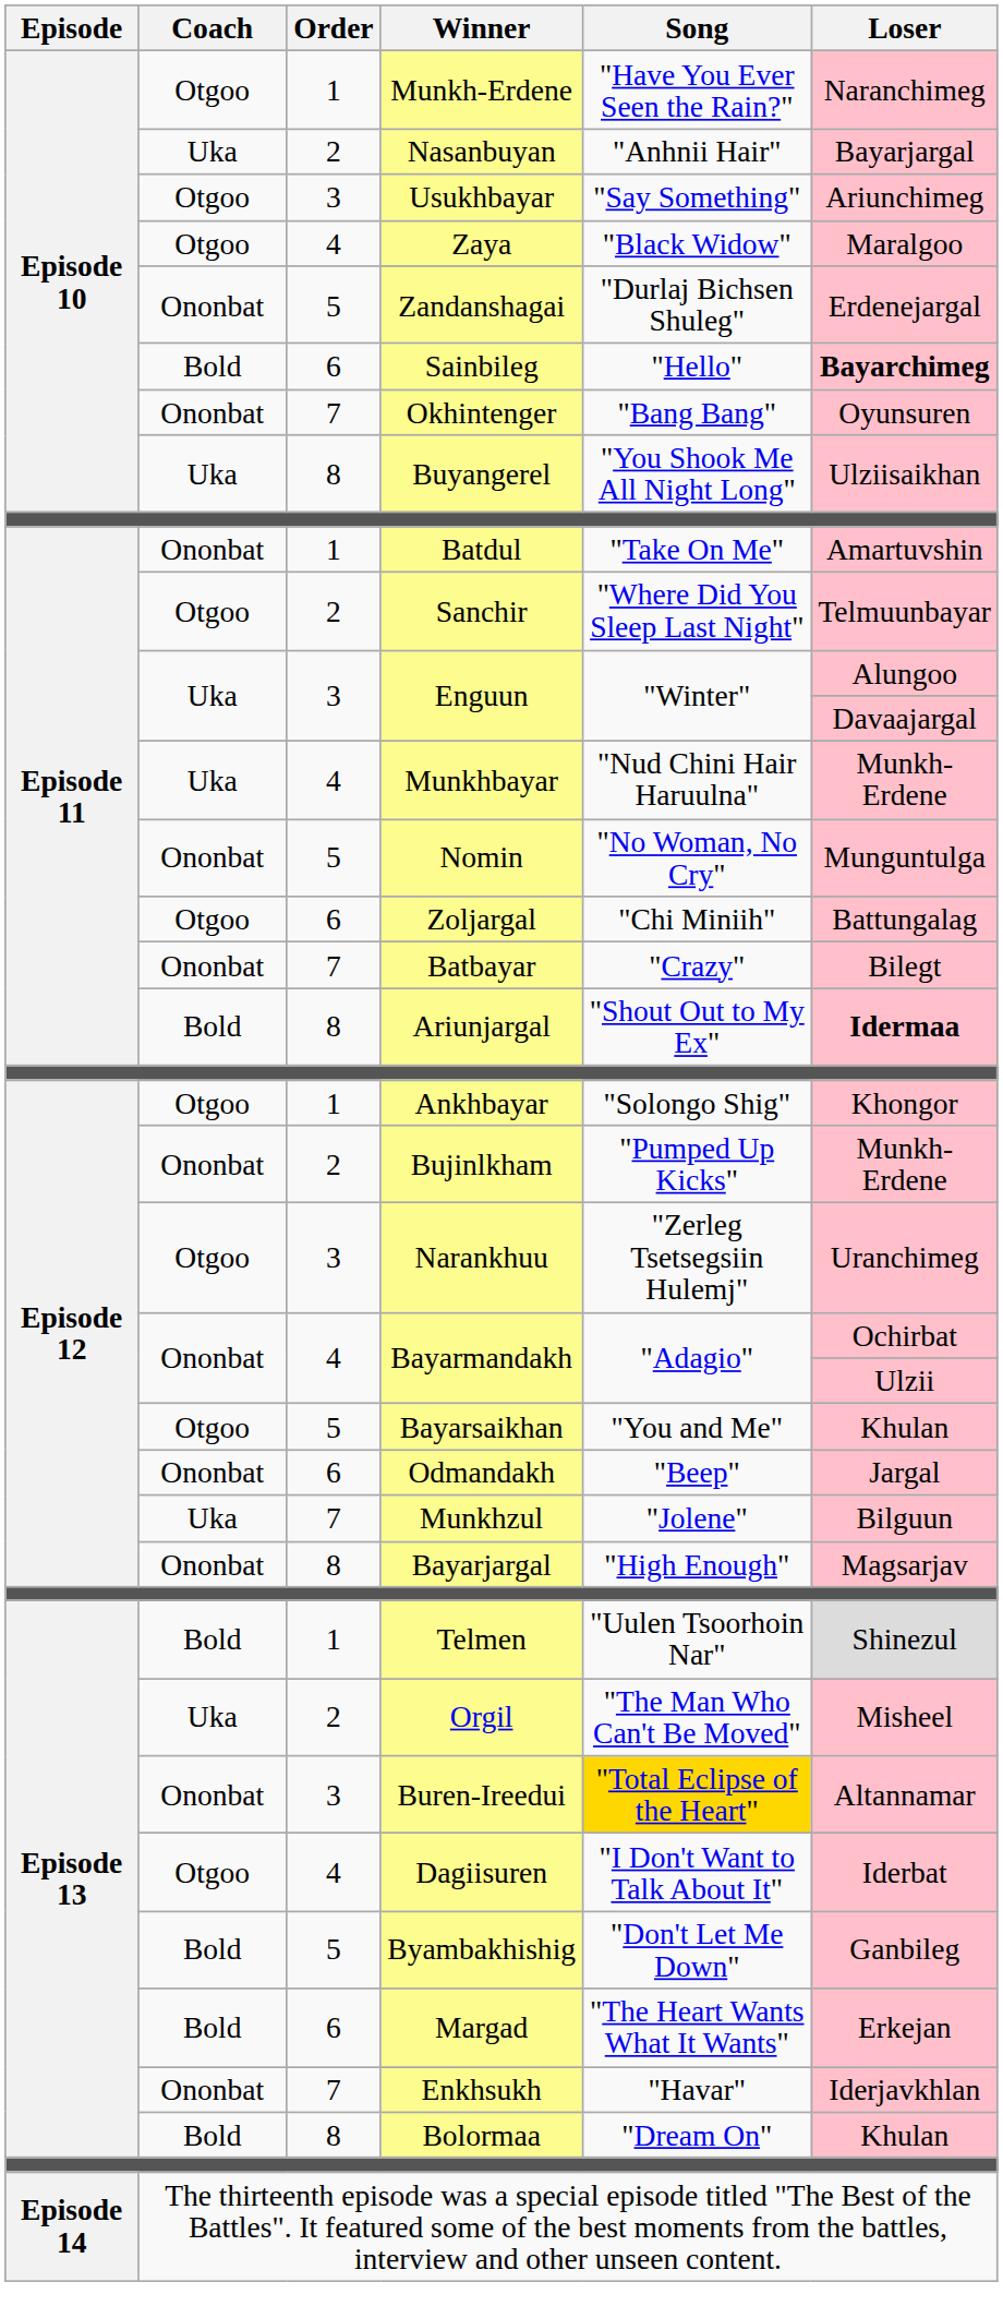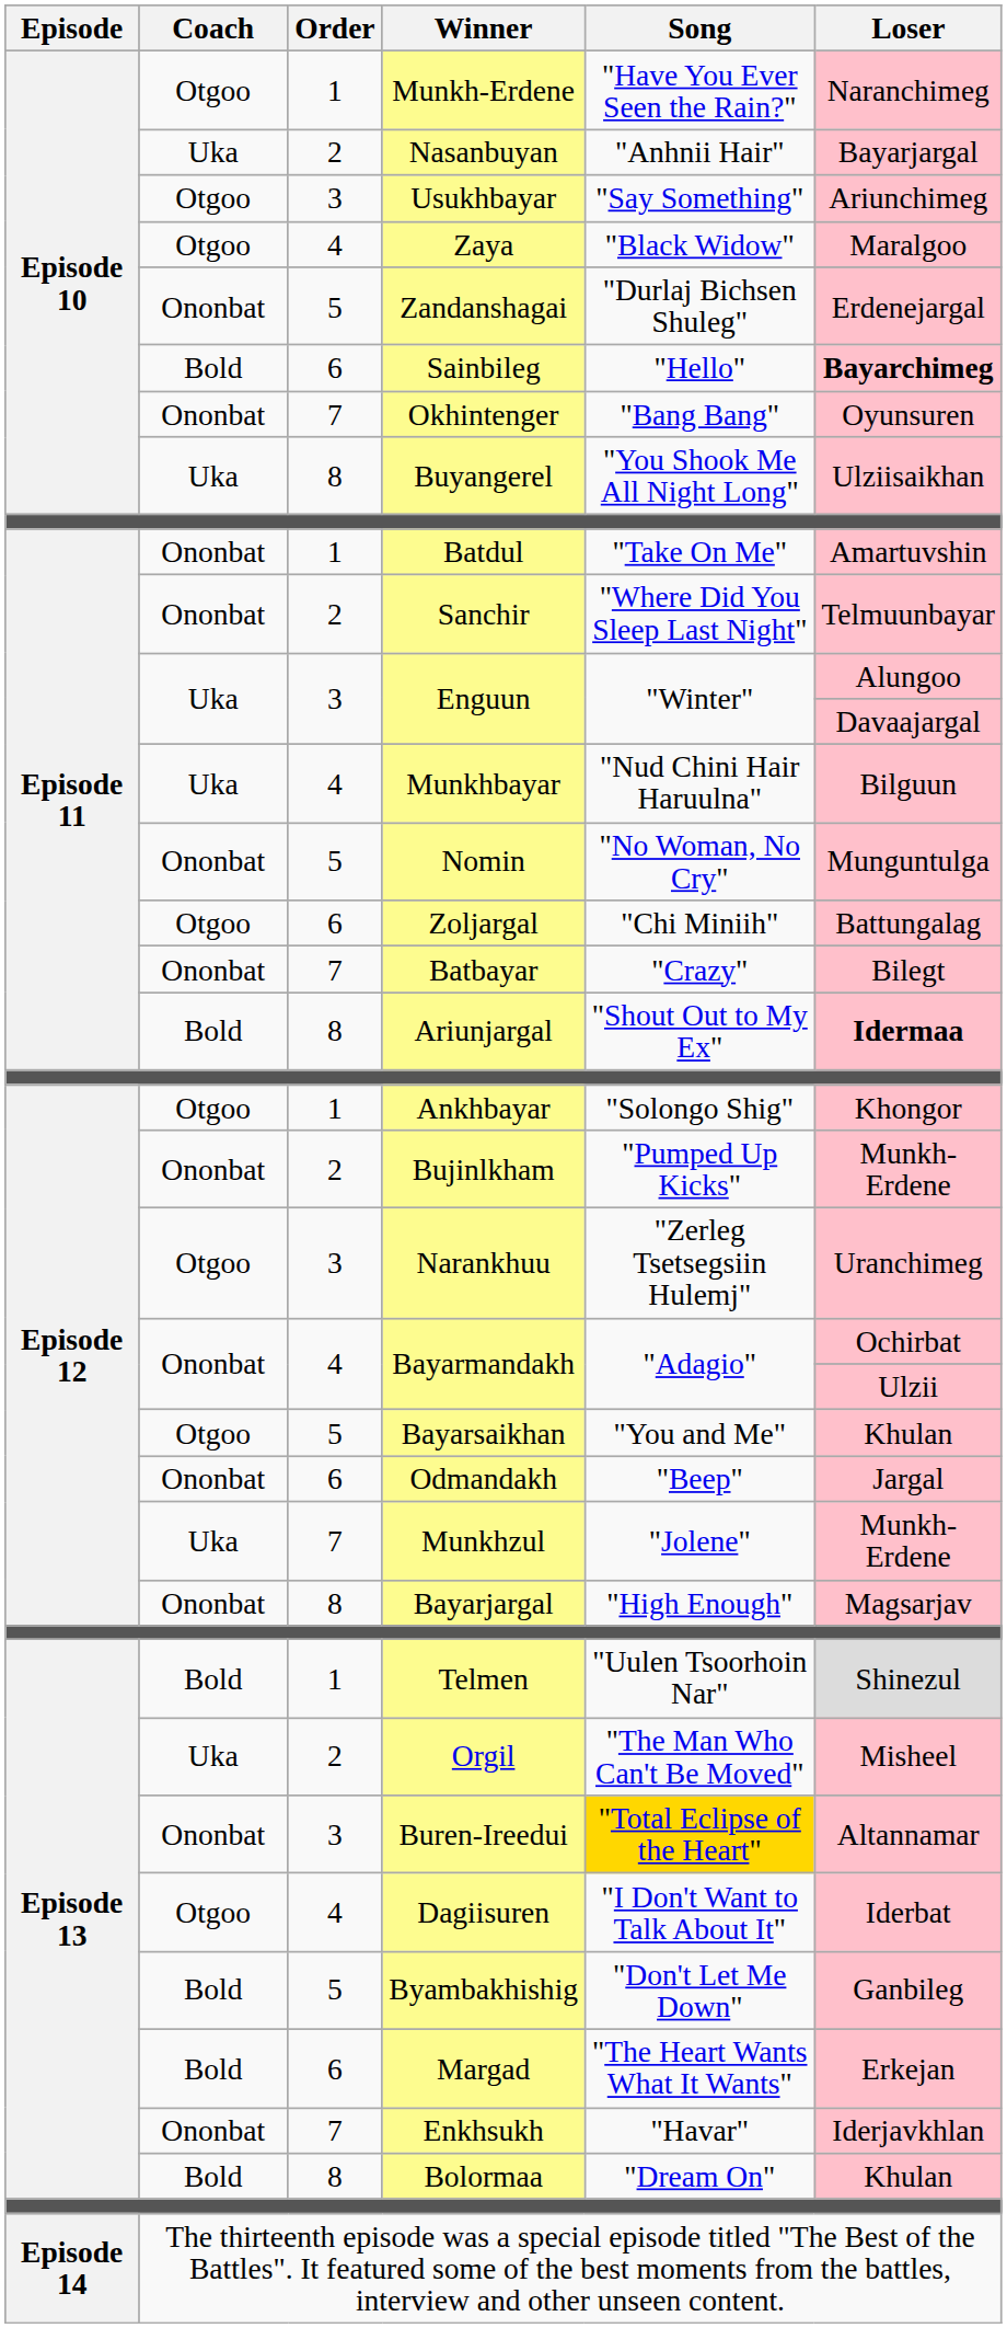Sanchir | Coach: Otgoo -> Ononbat
Munkhbayar | Loser: Munkh-Erdene -> Bilguun
Munkhzul | Loser: Bilguun -> Munkh-Erdene
